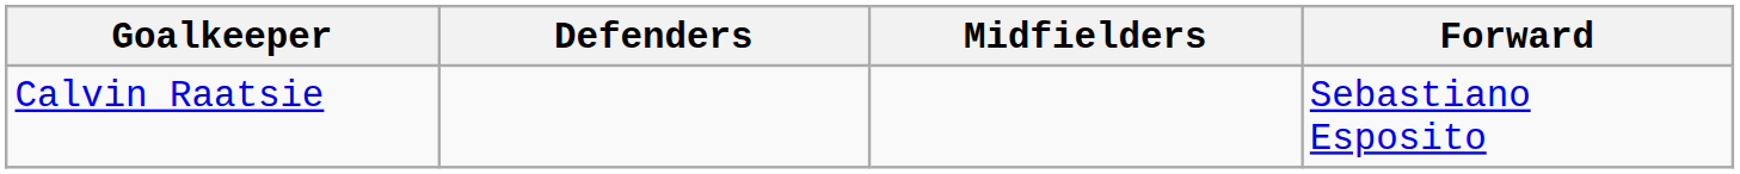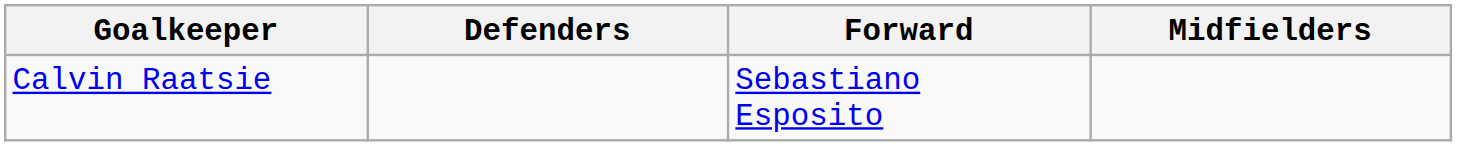columns swapped: Midfielders <-> Forward
